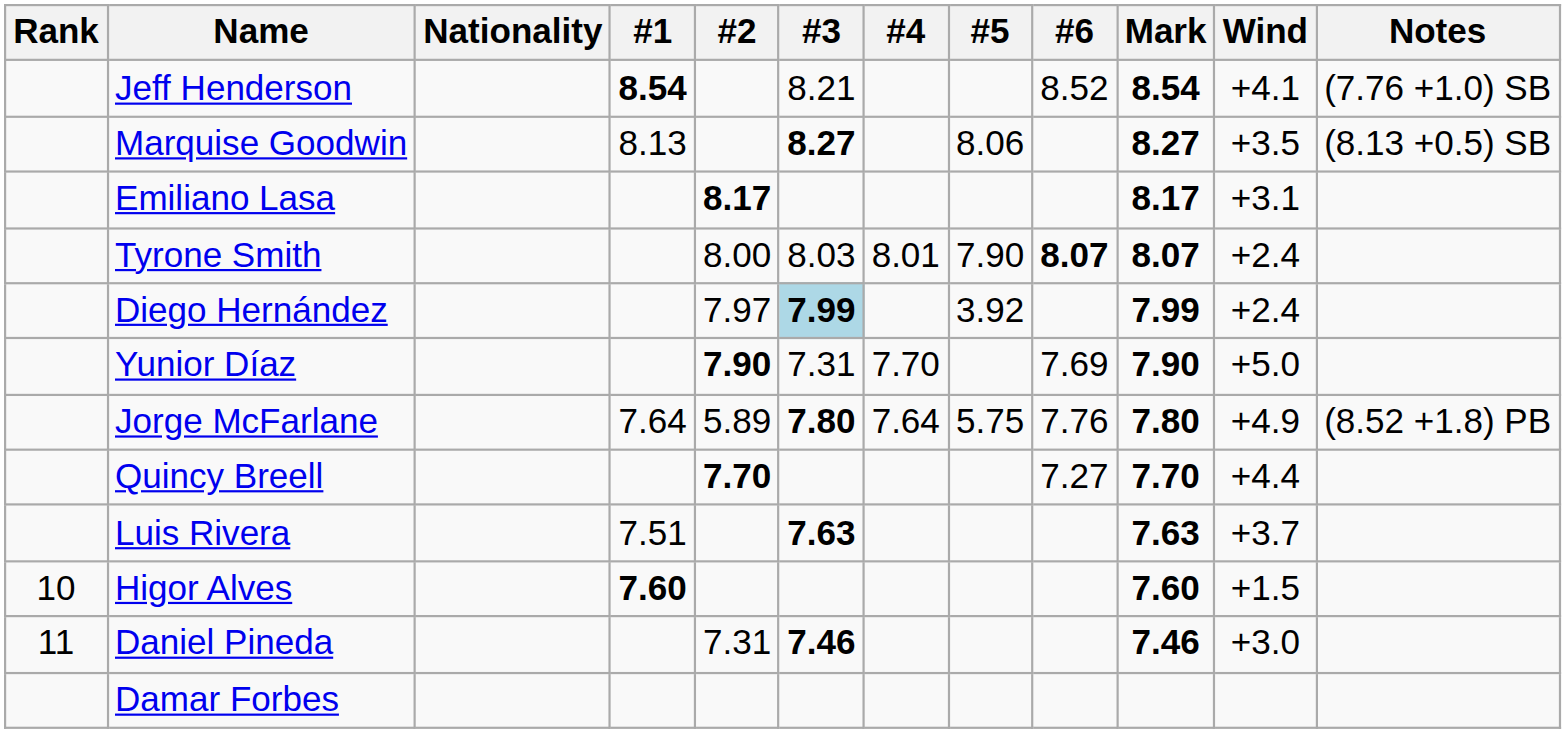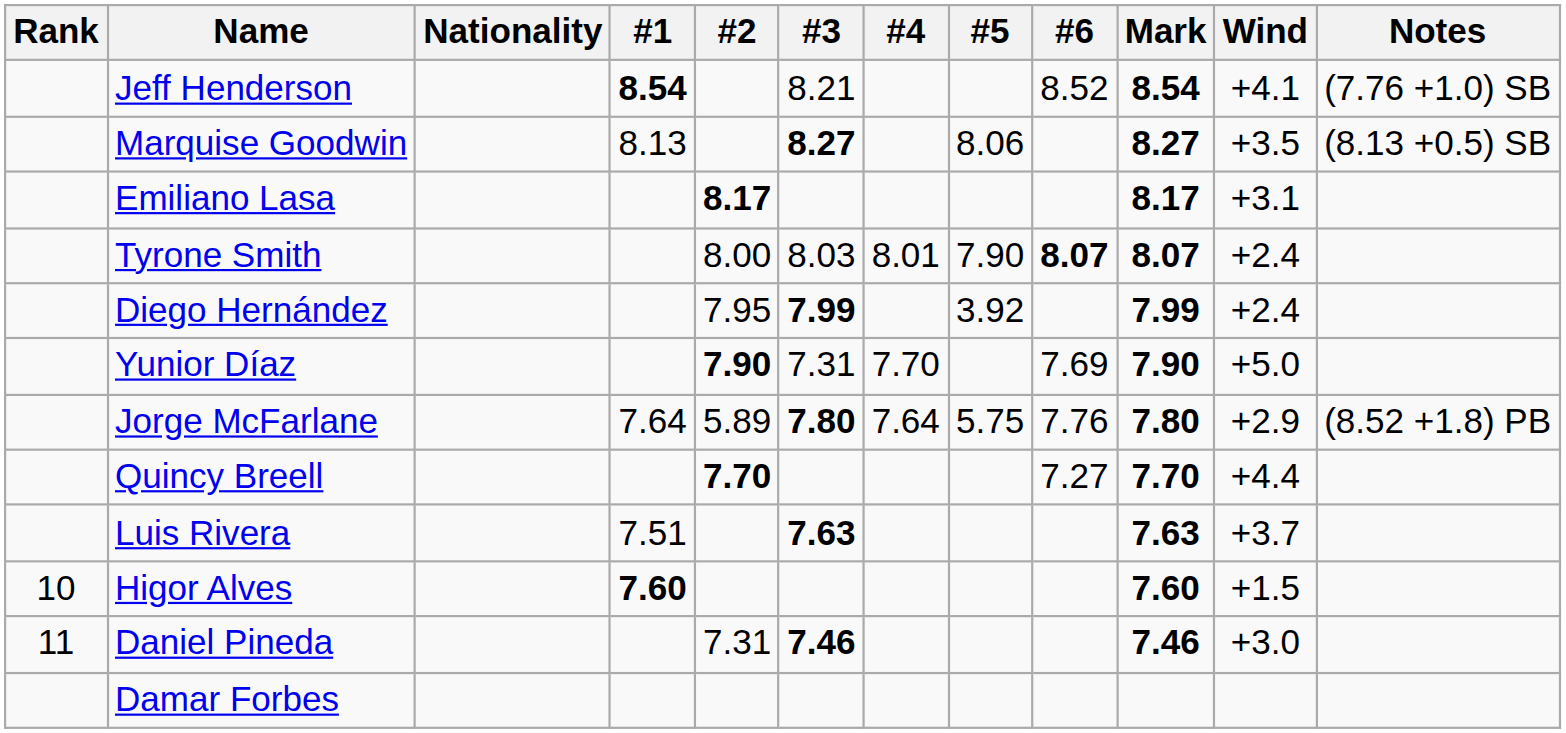Diego Hernández | #2: 7.97 -> 7.95
Diego Hernández | #3: lightblue background -> no background
Jorge McFarlane | Wind: +4.9 -> +2.9
